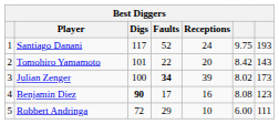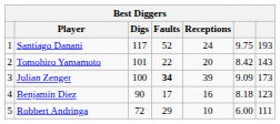Julian Zenger | column 6: 8.02 -> 9.09
Benjamin Diez | Digs: bold -> normal
Benjamin Diez | column 6: 8.08 -> 8.18
